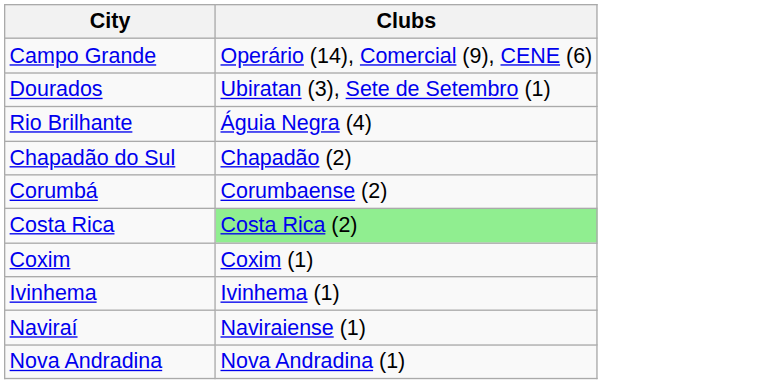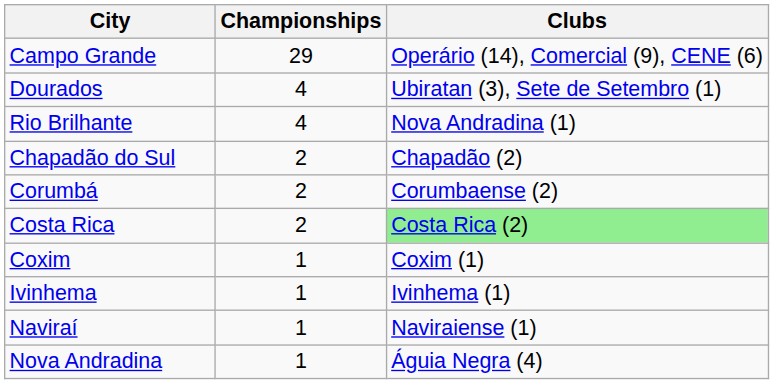+ column: Championships | 29 | 4 | 4 | 2 | 2 | 2 | 1 | 1 | 1 | 1
Rio Brilhante | Clubs: Águia Negra (4) -> Nova Andradina (1)
Nova Andradina | Clubs: Nova Andradina (1) -> Águia Negra (4)
